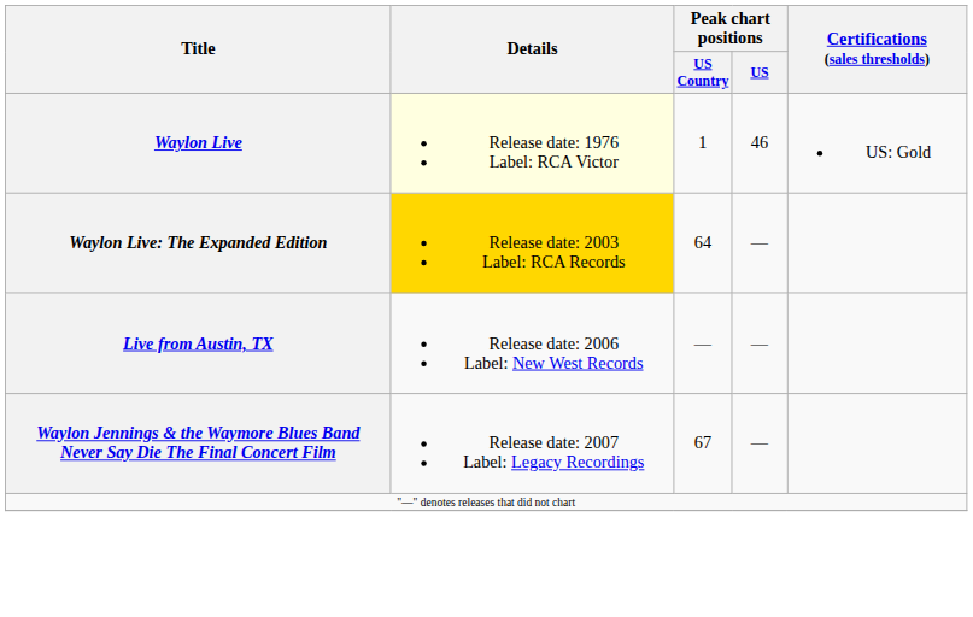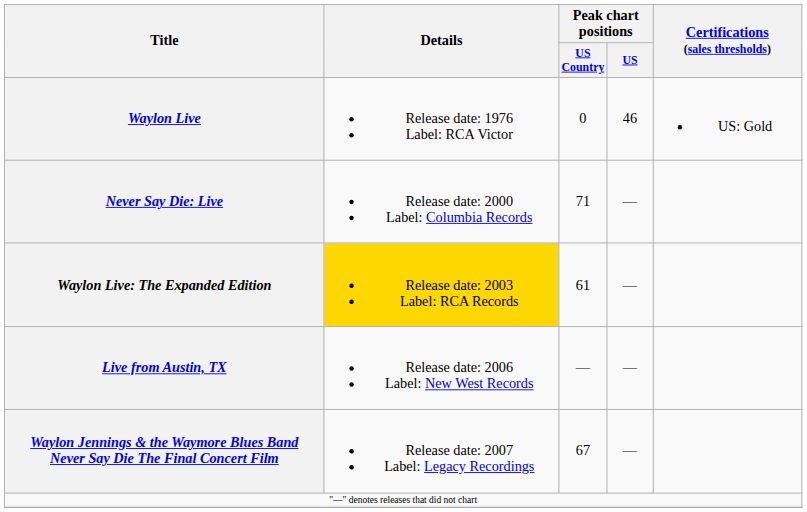Waylon Live | Details: lightyellow background -> no background
Waylon Live | Peak chart positions / US Country: 1 -> 0
+ row: Never Say Die: Live | Release date: 2000 Label: Columbia Records | 71 | —
Waylon Live: The Expanded Edition | Peak chart positions / US Country: 64 -> 61
